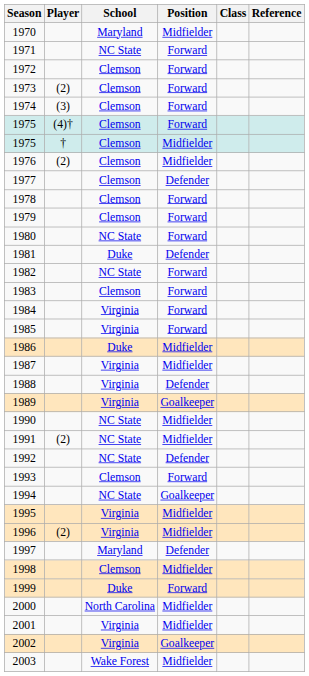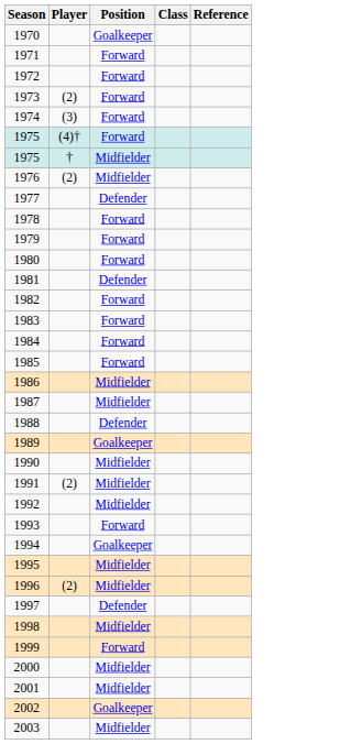- column: School | Maryland | NC State | Clemson | Clemson | Clemson | Clemson | Clemson | Clemson | Clemson | Clemson | Clemson | NC State | Duke | NC State | Clemson | Virginia | Virginia | Duke | Virginia | Virginia | Virginia | NC State | NC State | NC State | Clemson | NC State | Virginia | Virginia | Maryland | Clemson | Duke | North Carolina | Virginia | Virginia | Wake Forest
1970 | Position: Midfielder -> Goalkeeper
1992 | Position: Defender -> Midfielder
